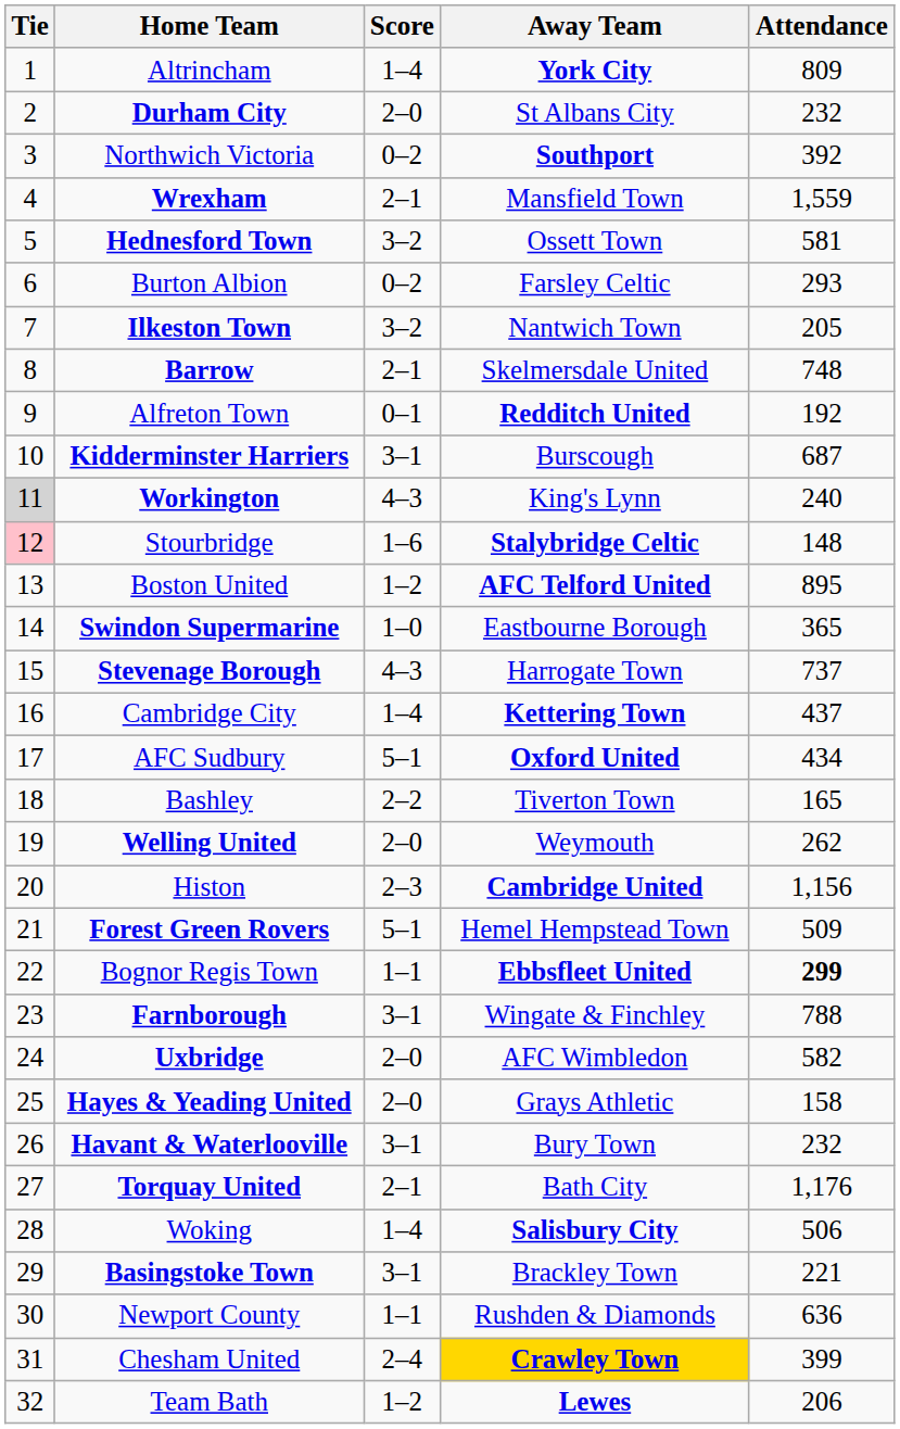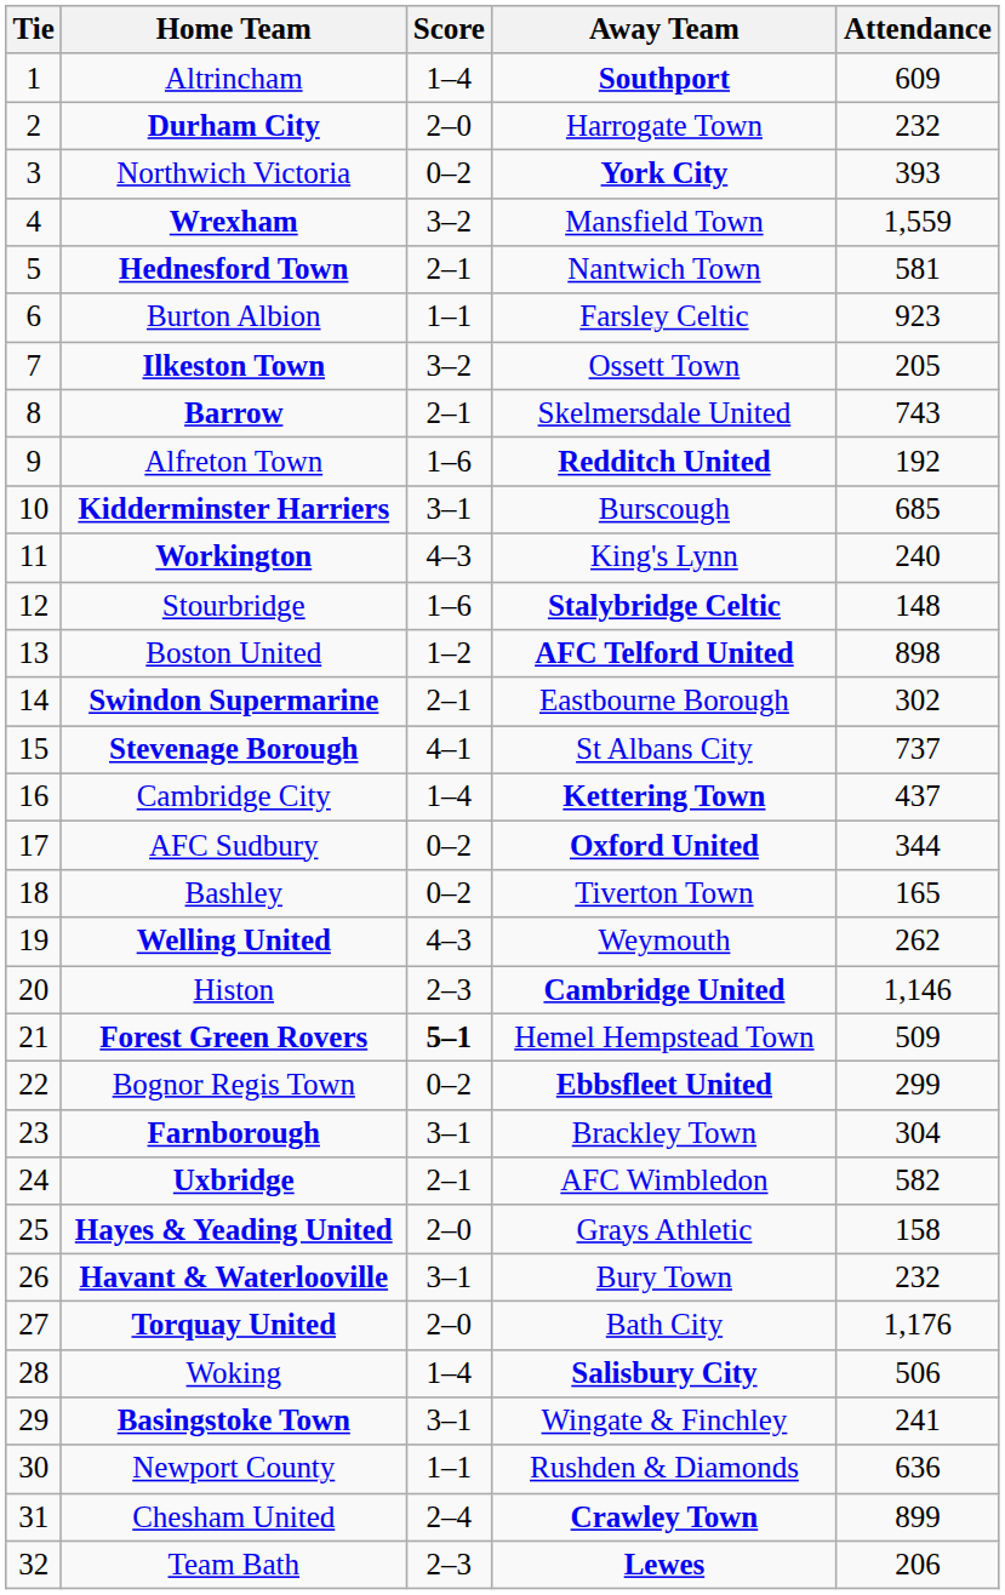Altrincham | Away Team: York City -> Southport
Altrincham | Attendance: 809 -> 609
Durham City | Away Team: St Albans City -> Harrogate Town
Northwich Victoria | Away Team: Southport -> York City
Northwich Victoria | Attendance: 392 -> 393
Wrexham | Score: 2–1 -> 3–2
Hednesford Town | Score: 3–2 -> 2–1
Hednesford Town | Away Team: Ossett Town -> Nantwich Town
Burton Albion | Score: 0–2 -> 1–1
Burton Albion | Attendance: 293 -> 923
Ilkeston Town | Away Team: Nantwich Town -> Ossett Town
Barrow | Attendance: 748 -> 743
Alfreton Town | Score: 0–1 -> 1–6
Kidderminster Harriers | Attendance: 687 -> 685
Workington | Tie: lightgrey background -> no background
Stourbridge | Tie: pink background -> no background
Boston United | Attendance: 895 -> 898
Swindon Supermarine | Score: 1–0 -> 2–1
Swindon Supermarine | Attendance: 365 -> 302
Stevenage Borough | Score: 4–3 -> 4–1
Stevenage Borough | Away Team: Harrogate Town -> St Albans City
AFC Sudbury | Score: 5–1 -> 0–2
AFC Sudbury | Attendance: 434 -> 344
Bashley | Score: 2–2 -> 0–2
Welling United | Score: 2–0 -> 4–3
Histon | Attendance: 1,156 -> 1,146
Forest Green Rovers | Score: normal -> bold
Bognor Regis Town | Score: 1–1 -> 0–2
Bognor Regis Town | Attendance: bold -> normal
Farnborough | Away Team: Wingate & Finchley -> Brackley Town
Farnborough | Attendance: 788 -> 304
Uxbridge | Score: 2–0 -> 2–1
Torquay United | Score: 2–1 -> 2–0
Basingstoke Town | Away Team: Brackley Town -> Wingate & Finchley
Basingstoke Town | Attendance: 221 -> 241
Chesham United | Away Team: gold background -> no background
Chesham United | Attendance: 399 -> 899
Team Bath | Score: 1–2 -> 2–3
